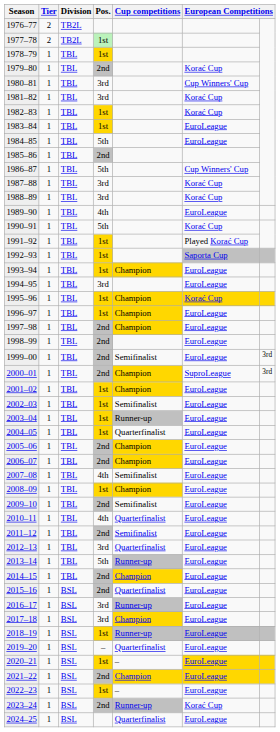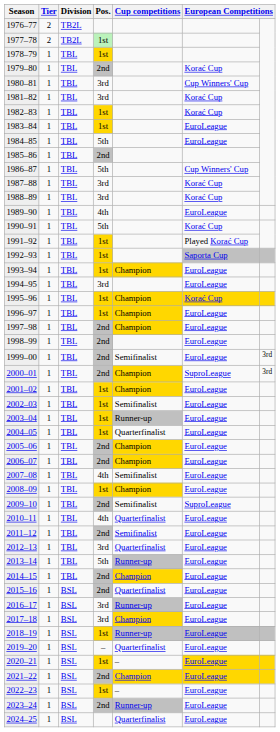2009–10 | column 6: EuroLeague -> SuproLeague
2023–24 | column 6: Korać Cup -> EuroLeague
